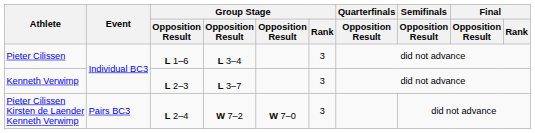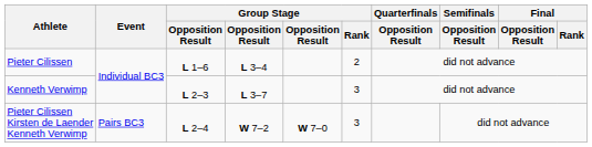Pieter Cilissen | Group Stage / Rank: 3 -> 2
